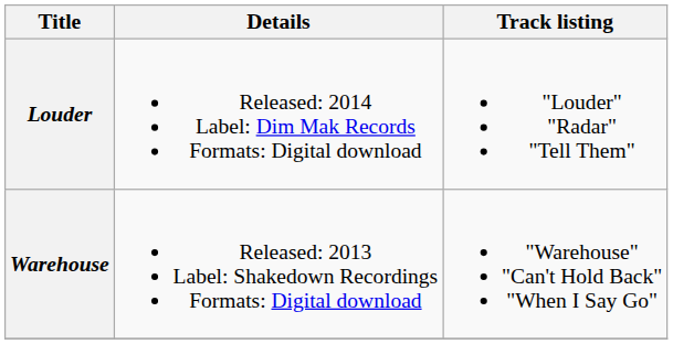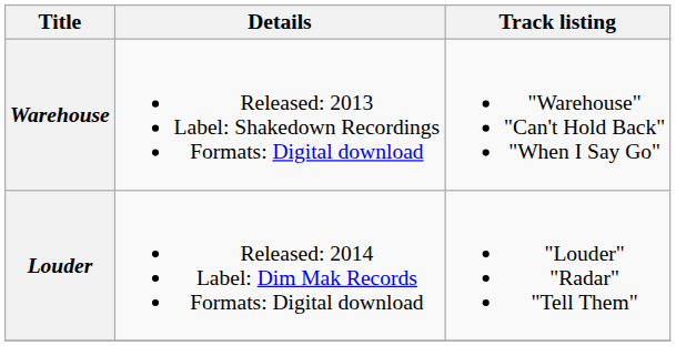rows swapped: Warehouse <-> Louder
